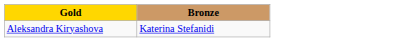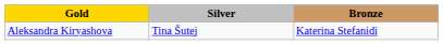+ column: Silver | Tina Šutej
